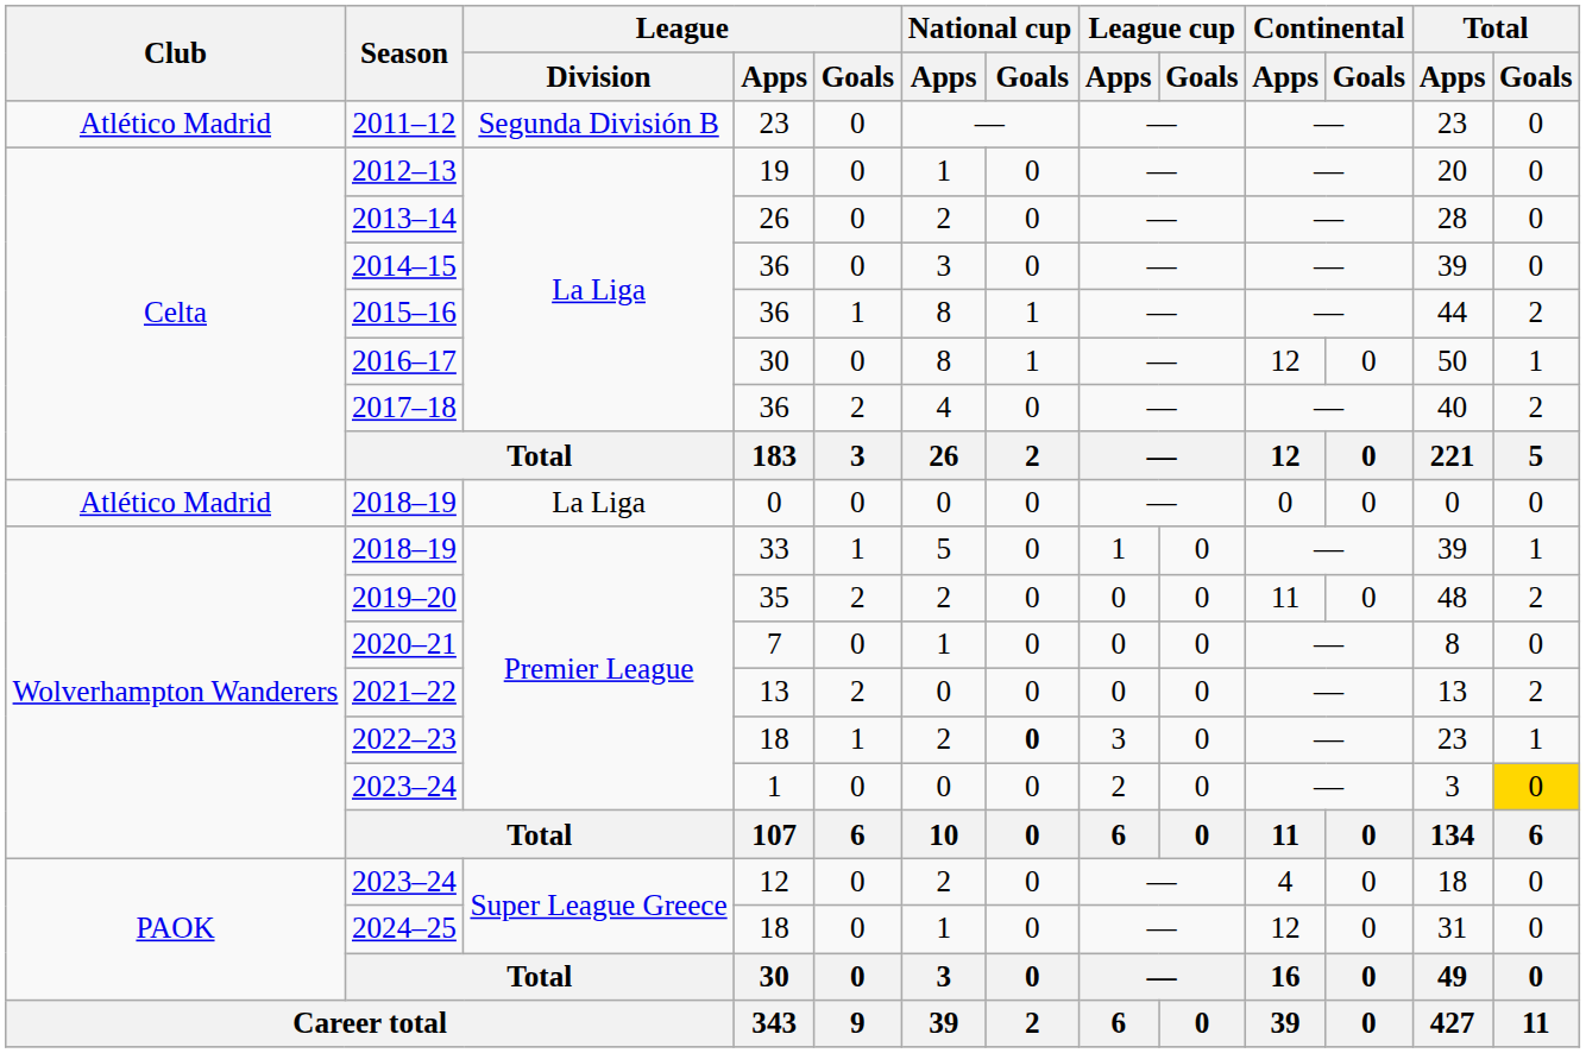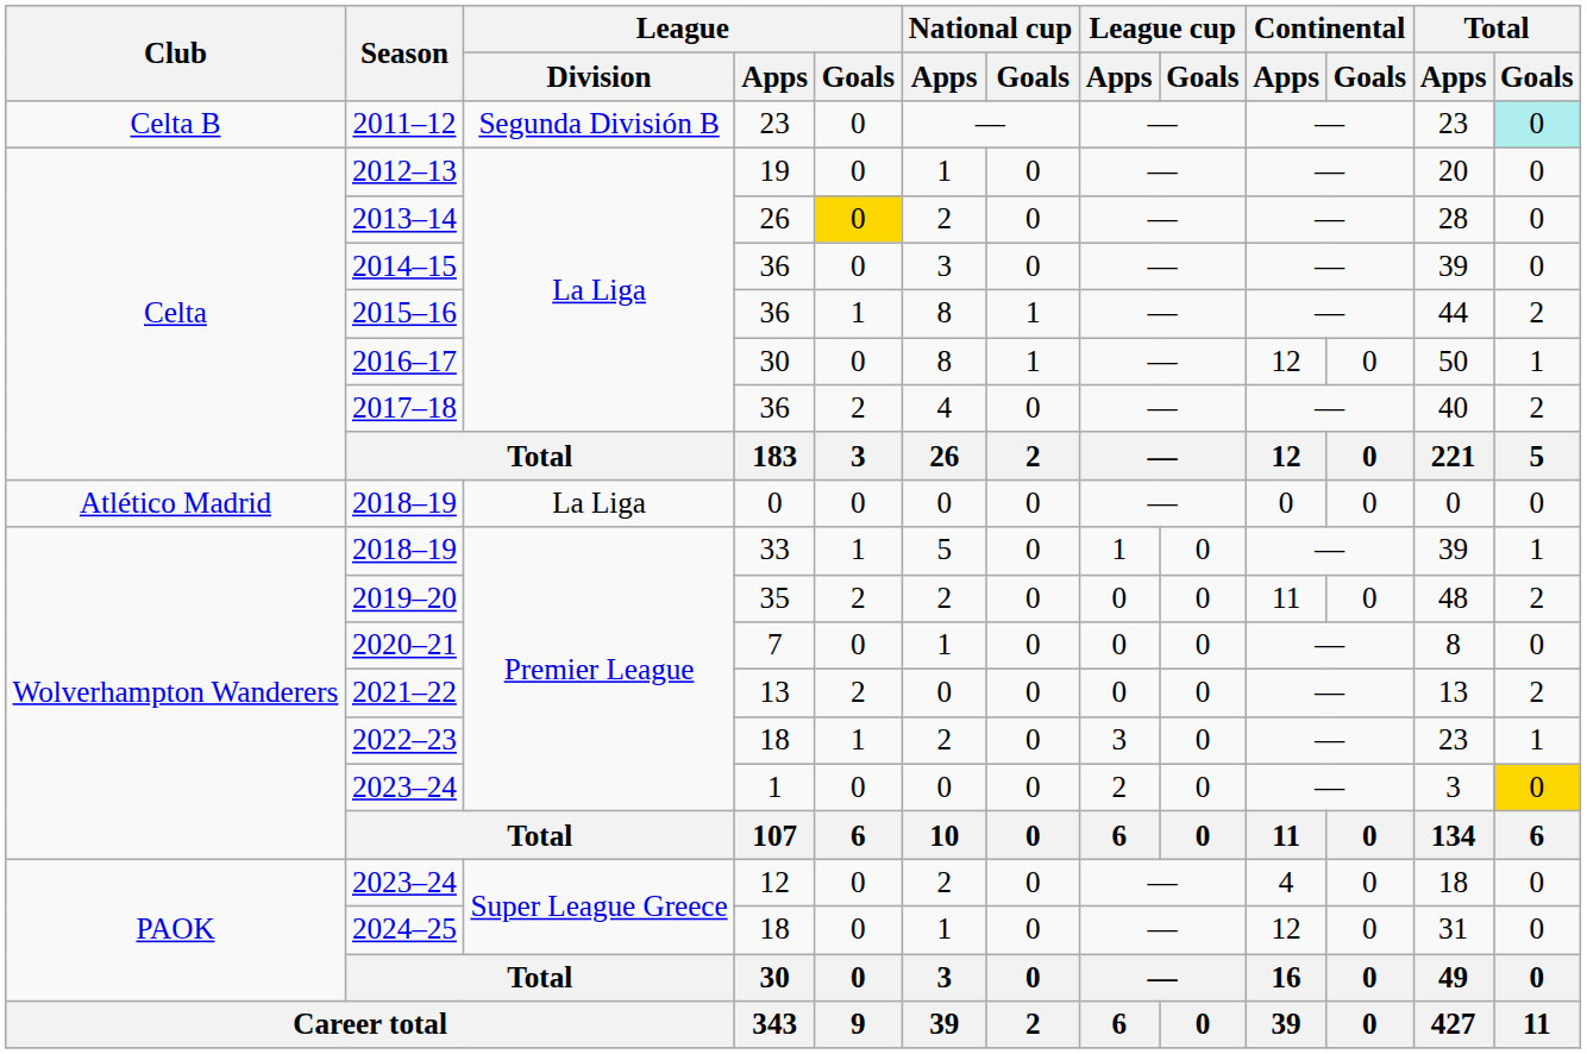2011–12 | Club: Atlético Madrid -> Celta B
2011–12 | Total / Goals: no background -> paleturquoise background
2013–14 | League / Goals: no background -> gold background
2022–23 | National cup / Goals: bold -> normal
